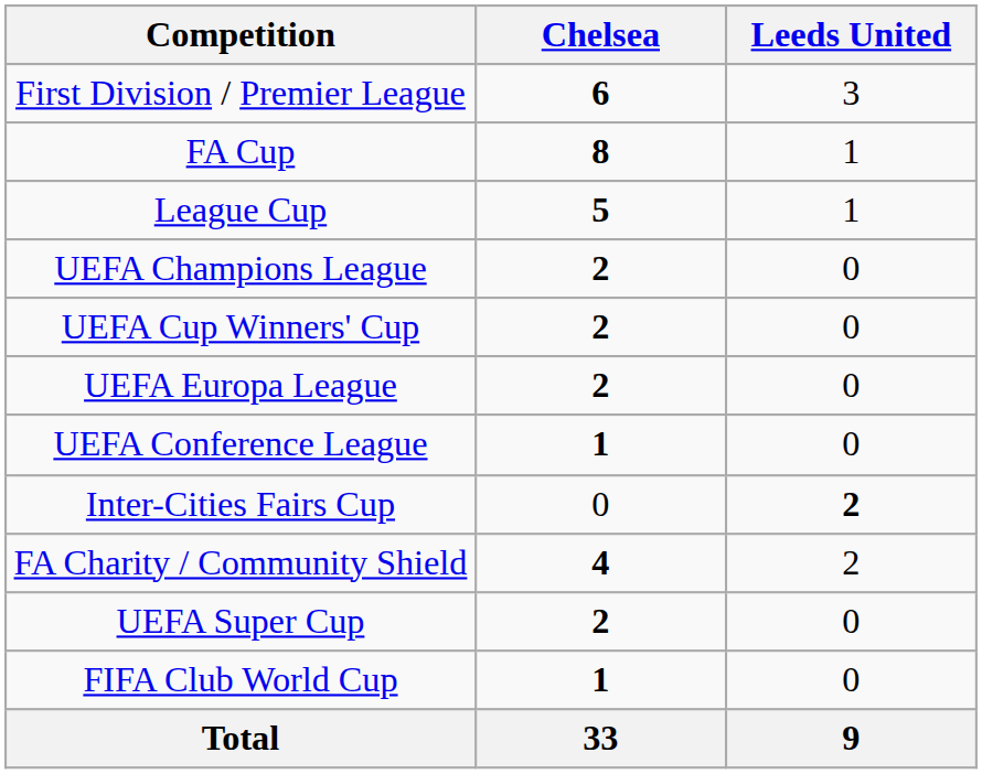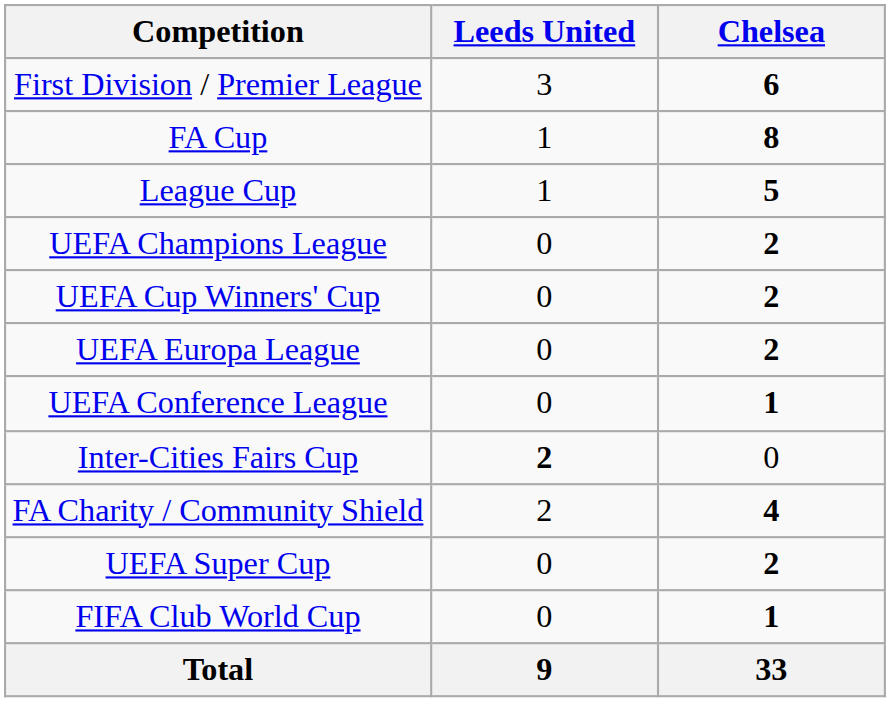columns swapped: Chelsea <-> Leeds United
